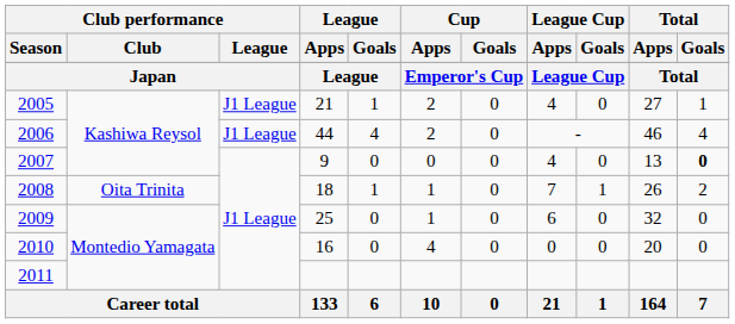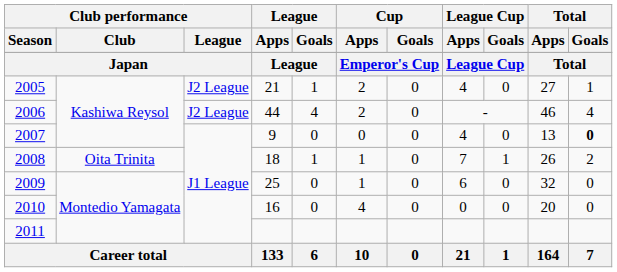2005 | Club performance / League: J1 League -> J2 League
2006 | Club performance / League: J1 League -> J2 League
